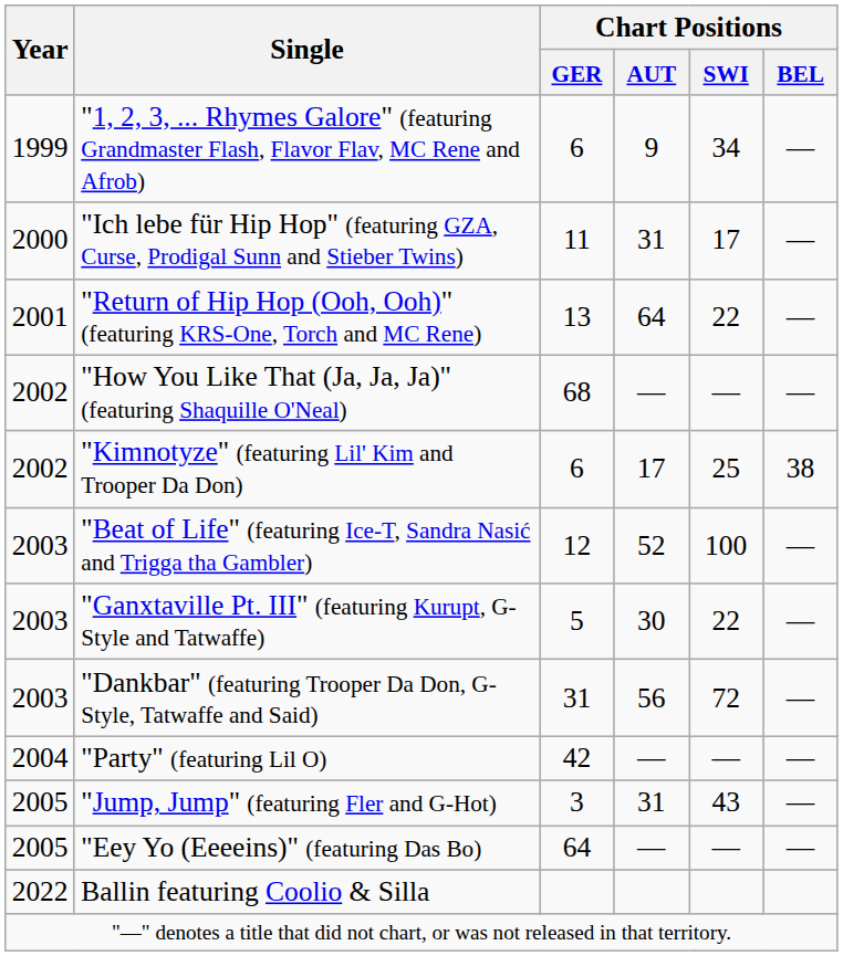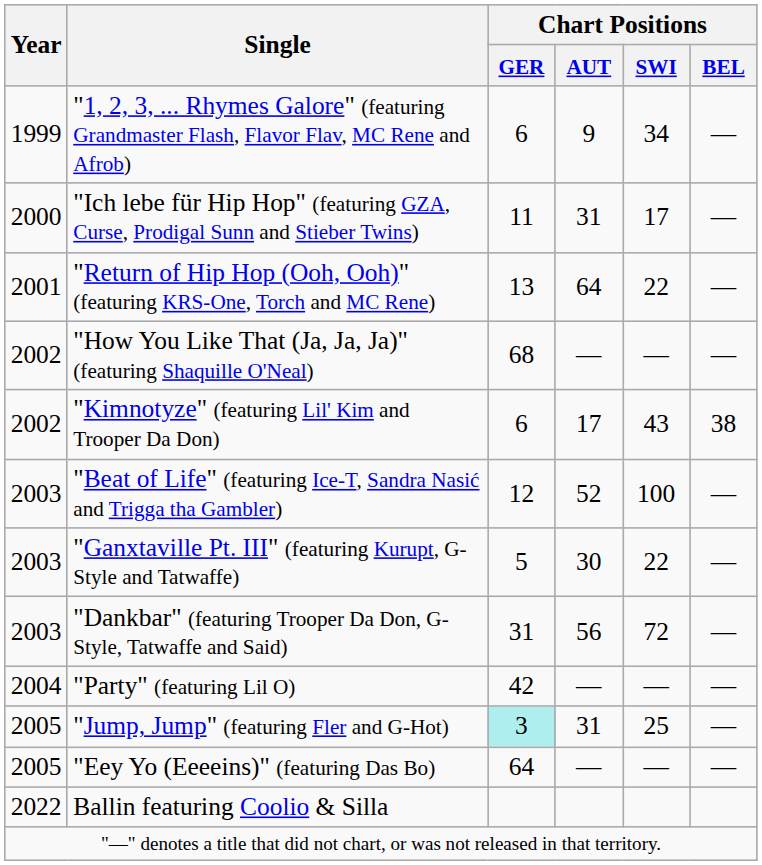"Kimnotyze" (featuring Lil' Kim and Trooper Da Don) | Chart Positions / SWI: 25 -> 43
"Jump, Jump" (featuring Fler and G-Hot) | Chart Positions / GER: no background -> paleturquoise background
"Jump, Jump" (featuring Fler and G-Hot) | Chart Positions / SWI: 43 -> 25
